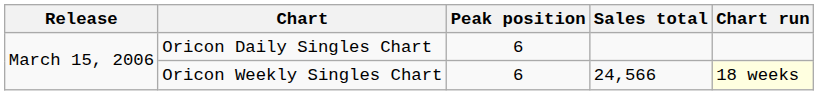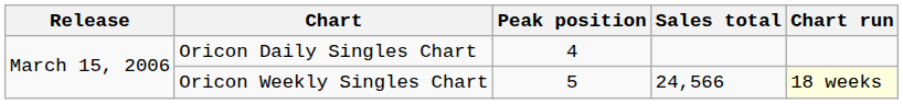Oricon Daily Singles Chart | Peak position: 6 -> 4
Oricon Weekly Singles Chart | Peak position: 6 -> 5
